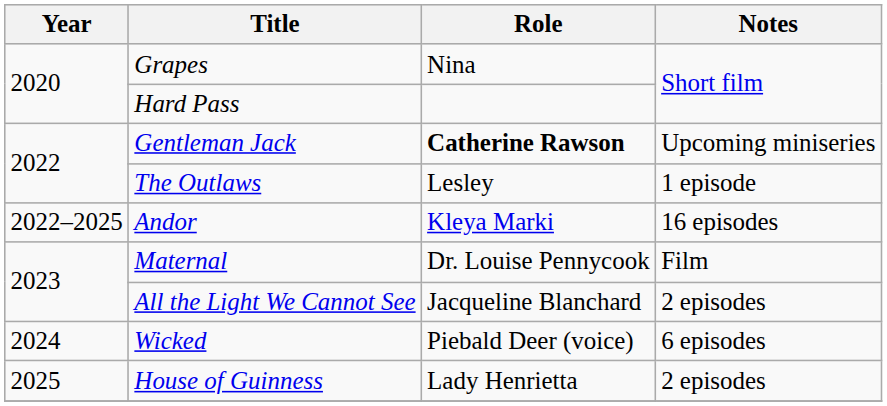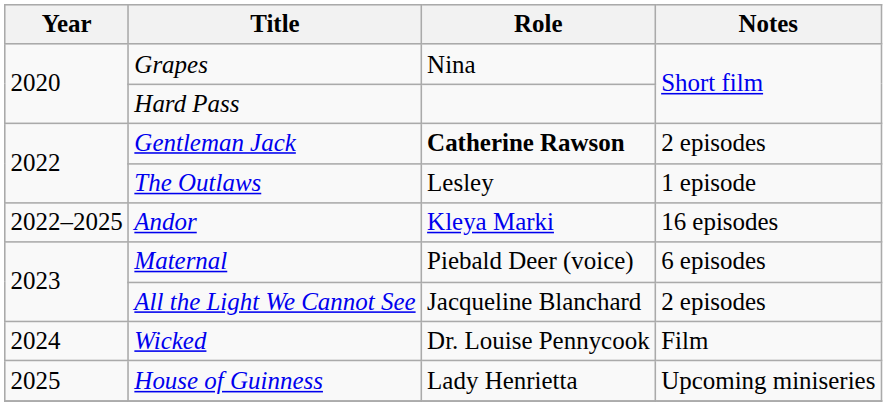Gentleman Jack | Notes: Upcoming miniseries -> 2 episodes
Maternal | Role: Dr. Louise Pennycook -> Piebald Deer (voice)
Maternal | Notes: Film -> 6 episodes
Wicked | Role: Piebald Deer (voice) -> Dr. Louise Pennycook
Wicked | Notes: 6 episodes -> Film
House of Guinness | Notes: 2 episodes -> Upcoming miniseries
